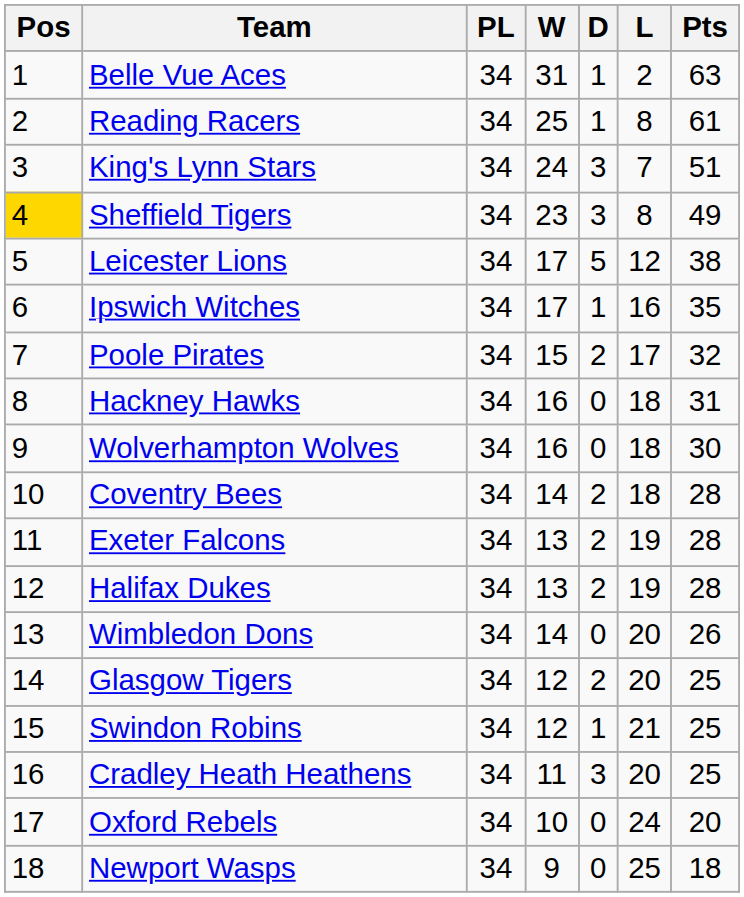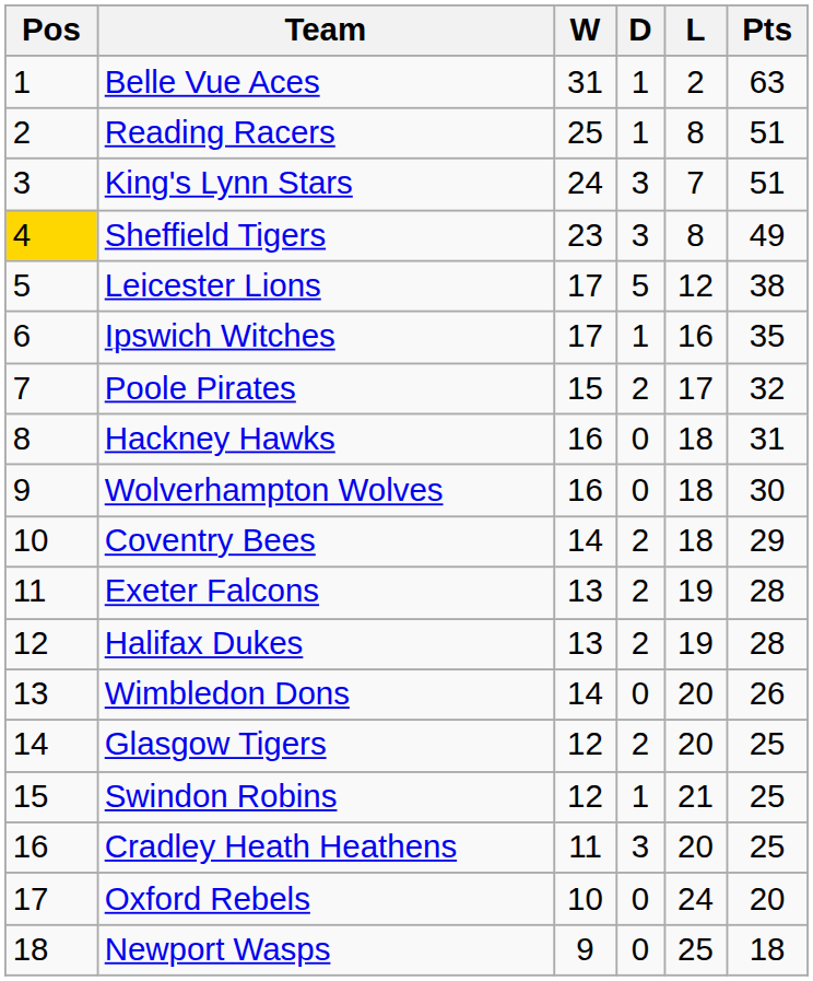- column: PL | 34 | 34 | 34 | 34 | 34 | 34 | 34 | 34 | 34 | 34 | 34 | 34 | 34 | 34 | 34 | 34 | 34 | 34
Reading Racers | Pts: 61 -> 51
Coventry Bees | Pts: 28 -> 29
